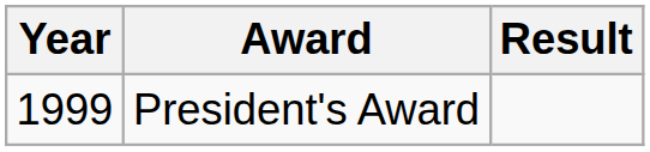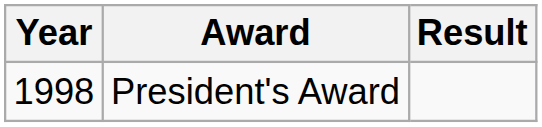President's Award | Year: 1999 -> 1998
